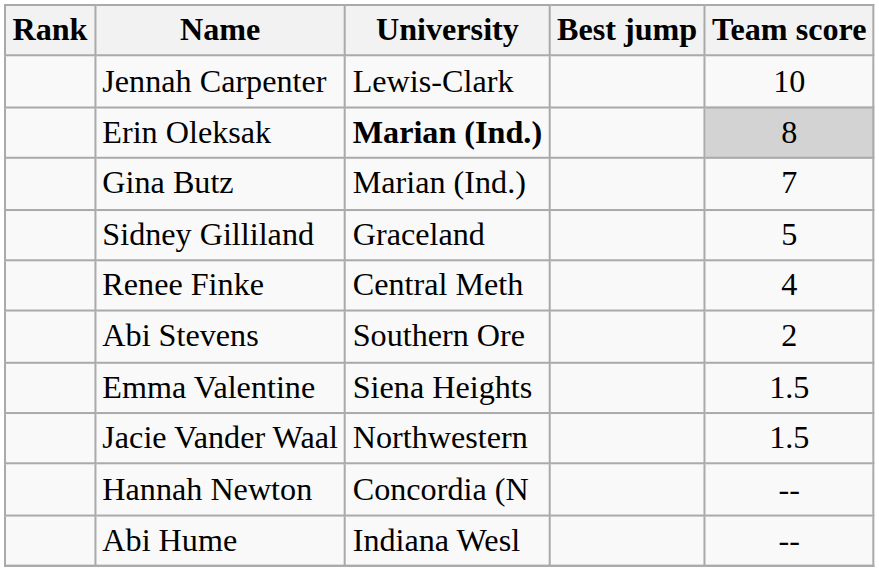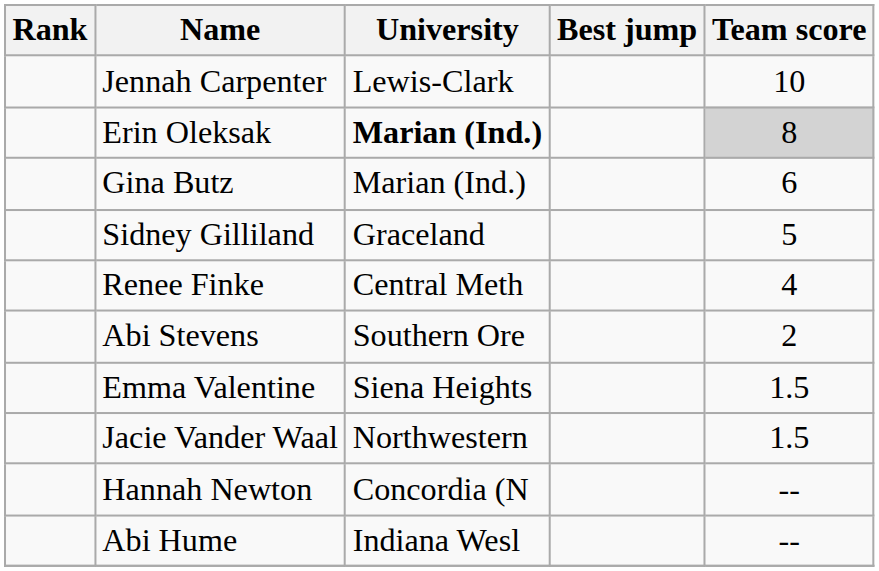Gina Butz | Team score: 7 -> 6
